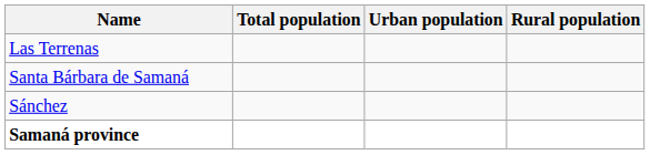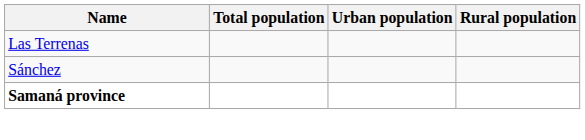- row: Santa Bárbara de Samaná
